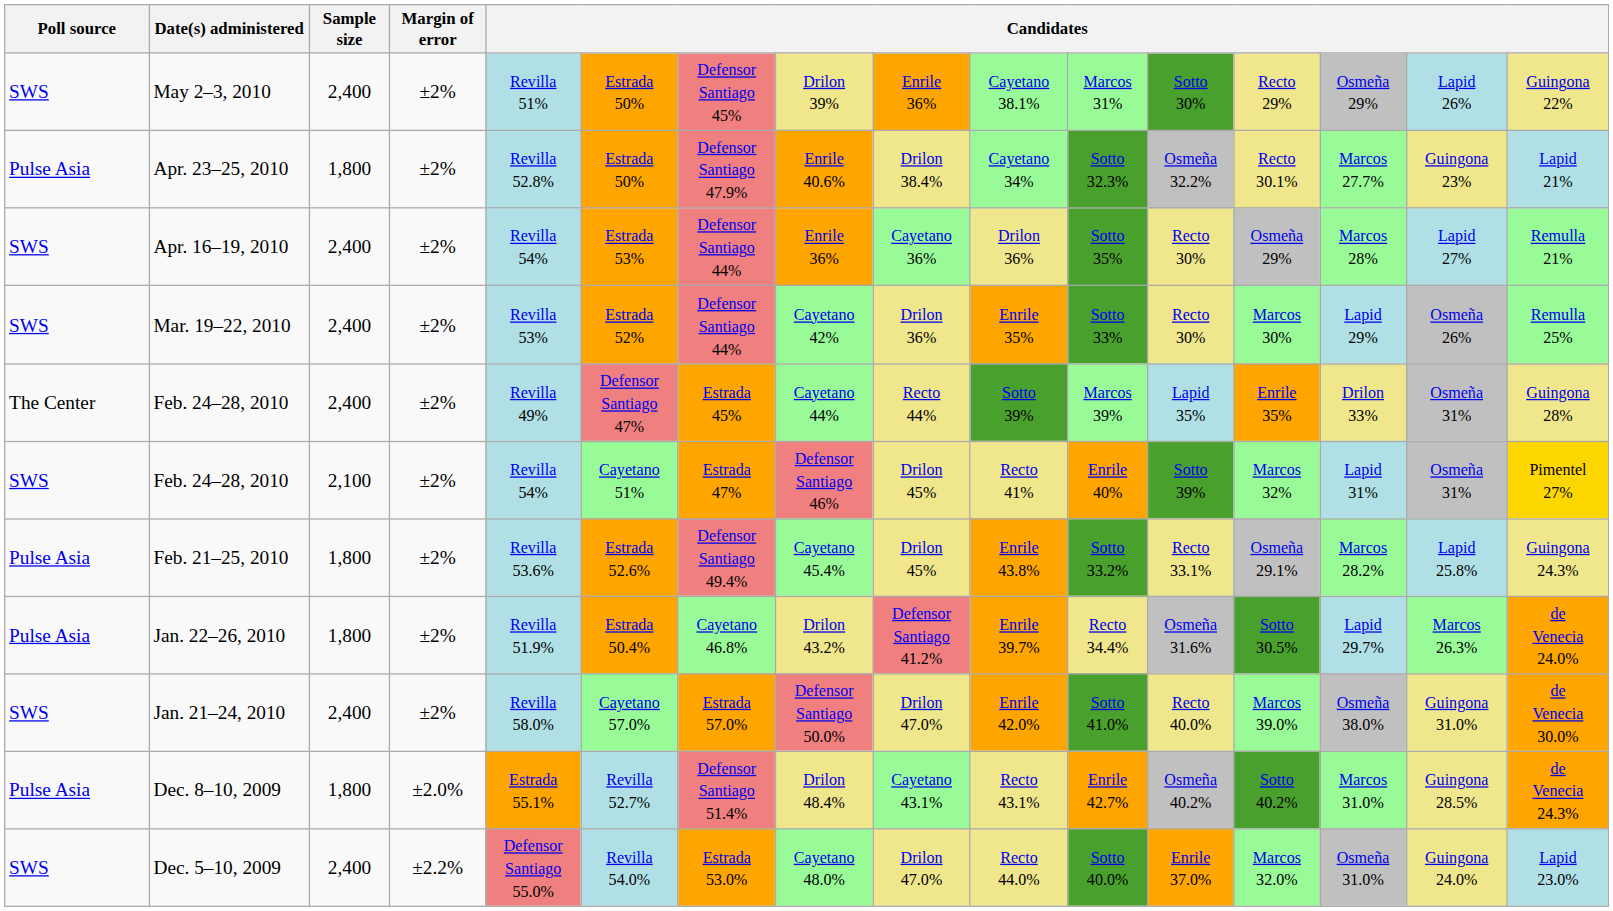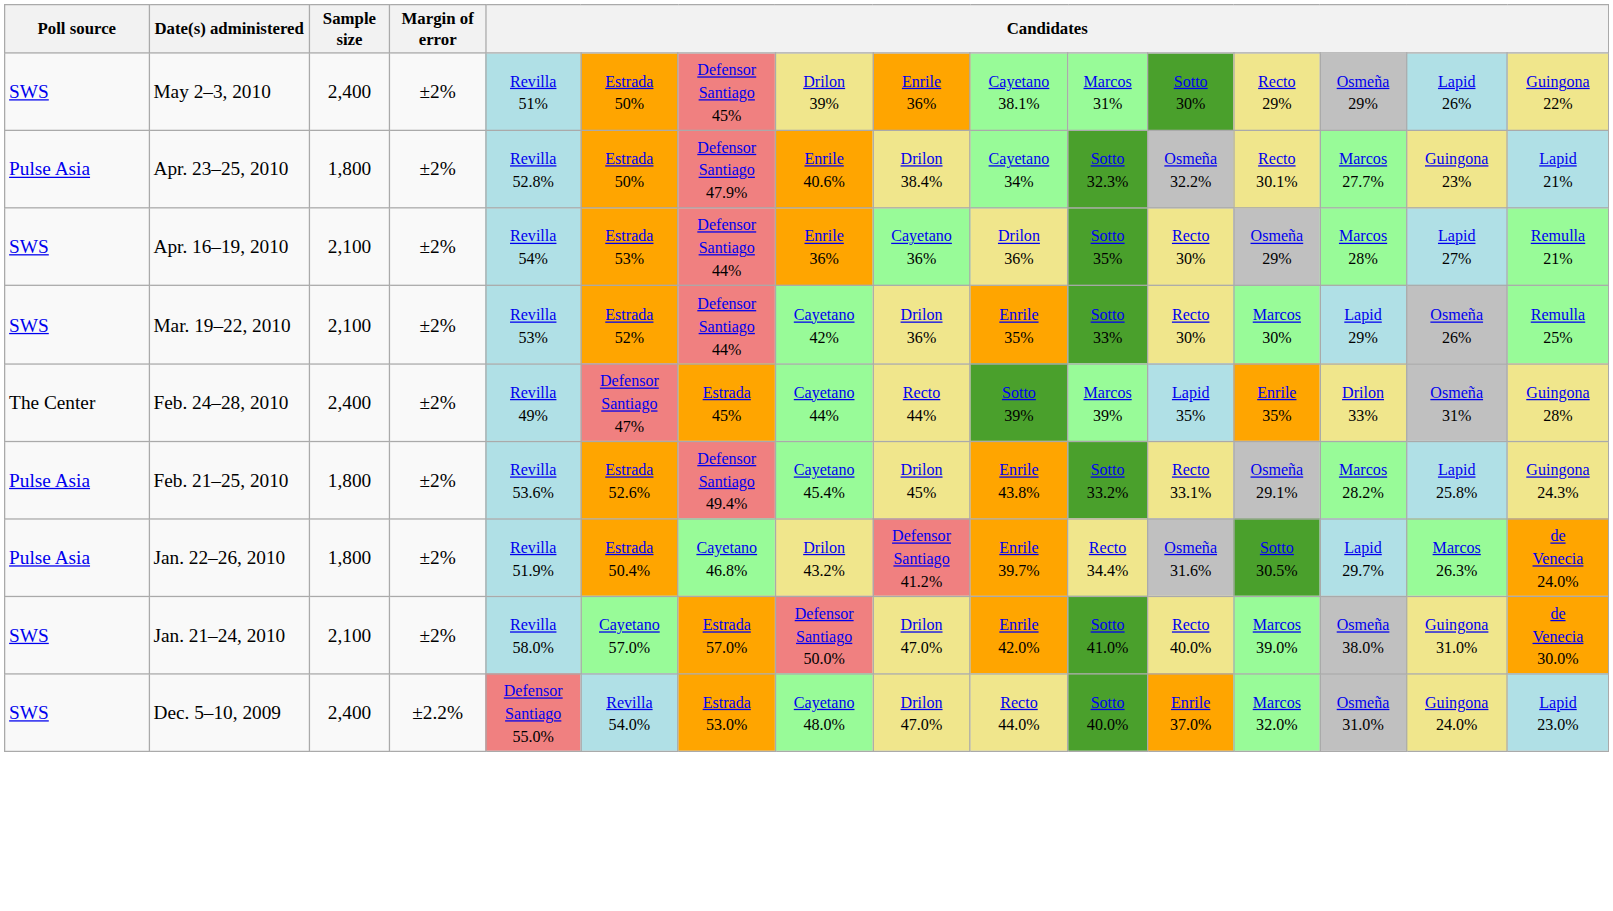Apr. 16–19, 2010 | Sample size: 2,400 -> 2,100
Mar. 19–22, 2010 | Sample size: 2,400 -> 2,100
- row: SWS | Feb. 24–28, 2010 | 2,100 | ±2% | Revilla 54% | Cayetano 51% | Estrada 47% | Defensor Santiago 46% | Drilon 45% | Recto 41% | Enrile 40% | Sotto 39% | Marcos 32% | Lapid 31% | Osmeña 31% | Pimentel 27%
Jan. 21–24, 2010 | Sample size: 2,400 -> 2,100
- row: Pulse Asia | Dec. 8–10, 2009 | 1,800 | ±2.0% | Estrada 55.1% | Revilla 52.7% | Defensor Santiago 51.4% | Drilon 48.4% | Cayetano 43.1% | Recto 43.1% | Enrile 42.7% | Osmeña 40.2% | Sotto 40.2% | Marcos 31.0% | Guingona 28.5% | de Venecia 24.3%
